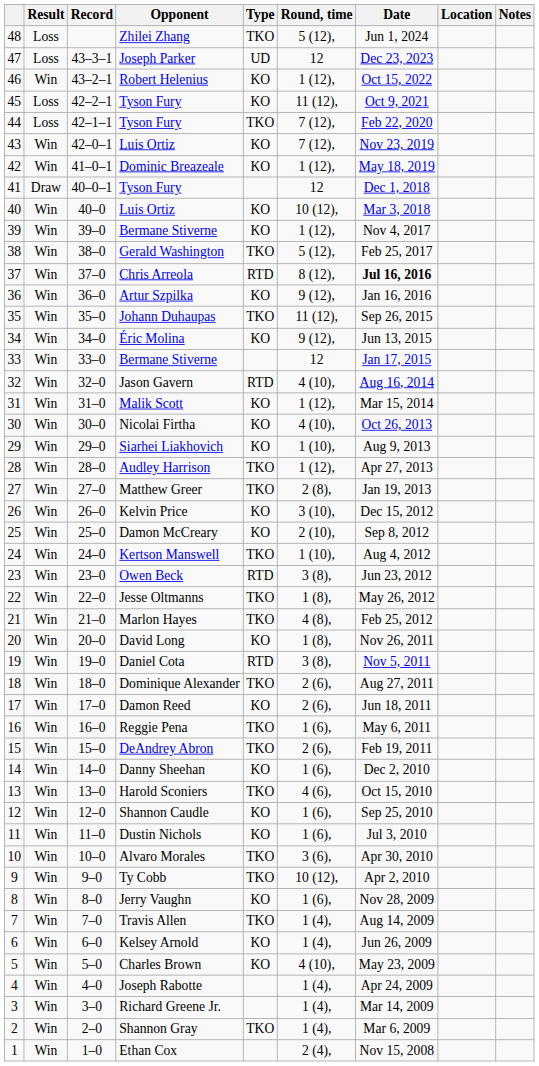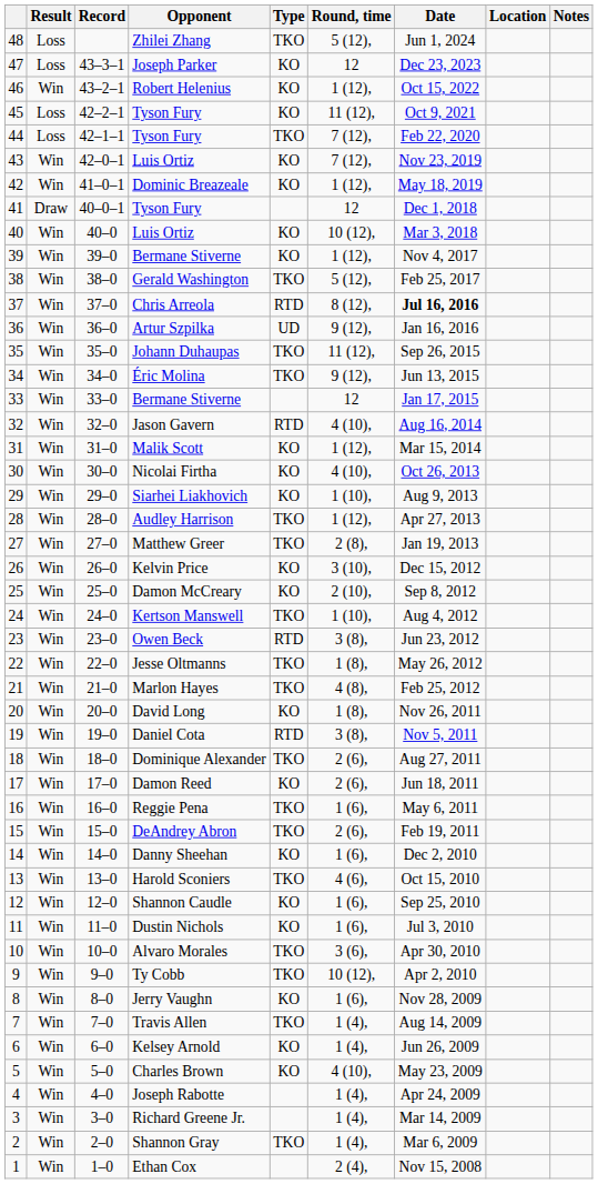Joseph Parker | Type: UD -> KO
Artur Szpilka | Type: KO -> UD
Éric Molina | Type: KO -> TKO
